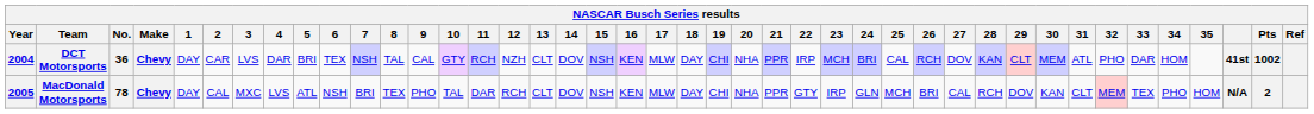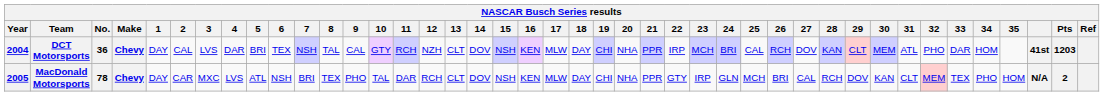DCT Motorsports | 2: CAR -> CAL
DCT Motorsports | Pts: 1002 -> 1203
MacDonald Motorsports | 2: CAL -> CAR
